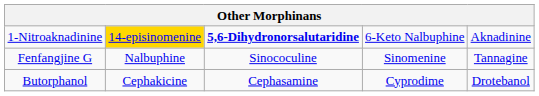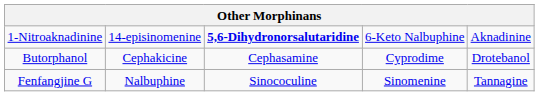1-Nitroaknadinine | column 2: gold background -> no background
rows swapped: Butorphanol <-> Fenfangjine G
